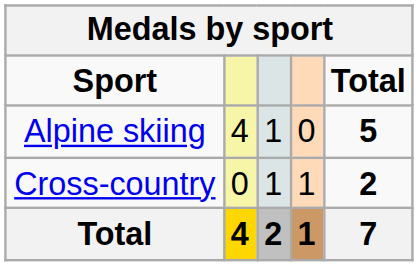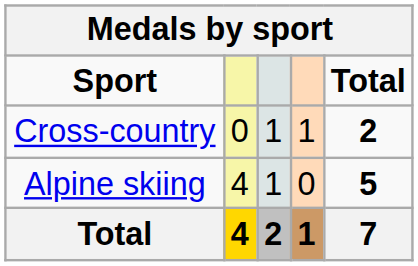rows swapped: Alpine skiing <-> Cross-country
